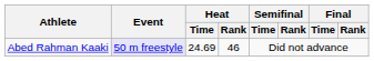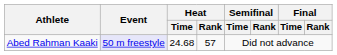Abed Rahman Kaaki | Heat / Time: 24.69 -> 24.68
Abed Rahman Kaaki | Heat / Rank: 46 -> 57
